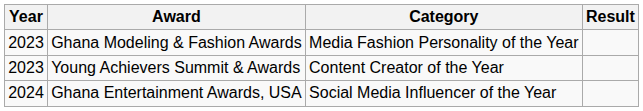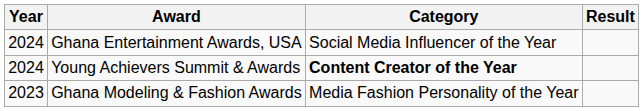rows swapped: Ghana Modeling & Fashion Awards <-> Ghana Entertainment Awards, USA
Young Achievers Summit & Awards | Year: 2023 -> 2024
Young Achievers Summit & Awards | Category: normal -> bold
